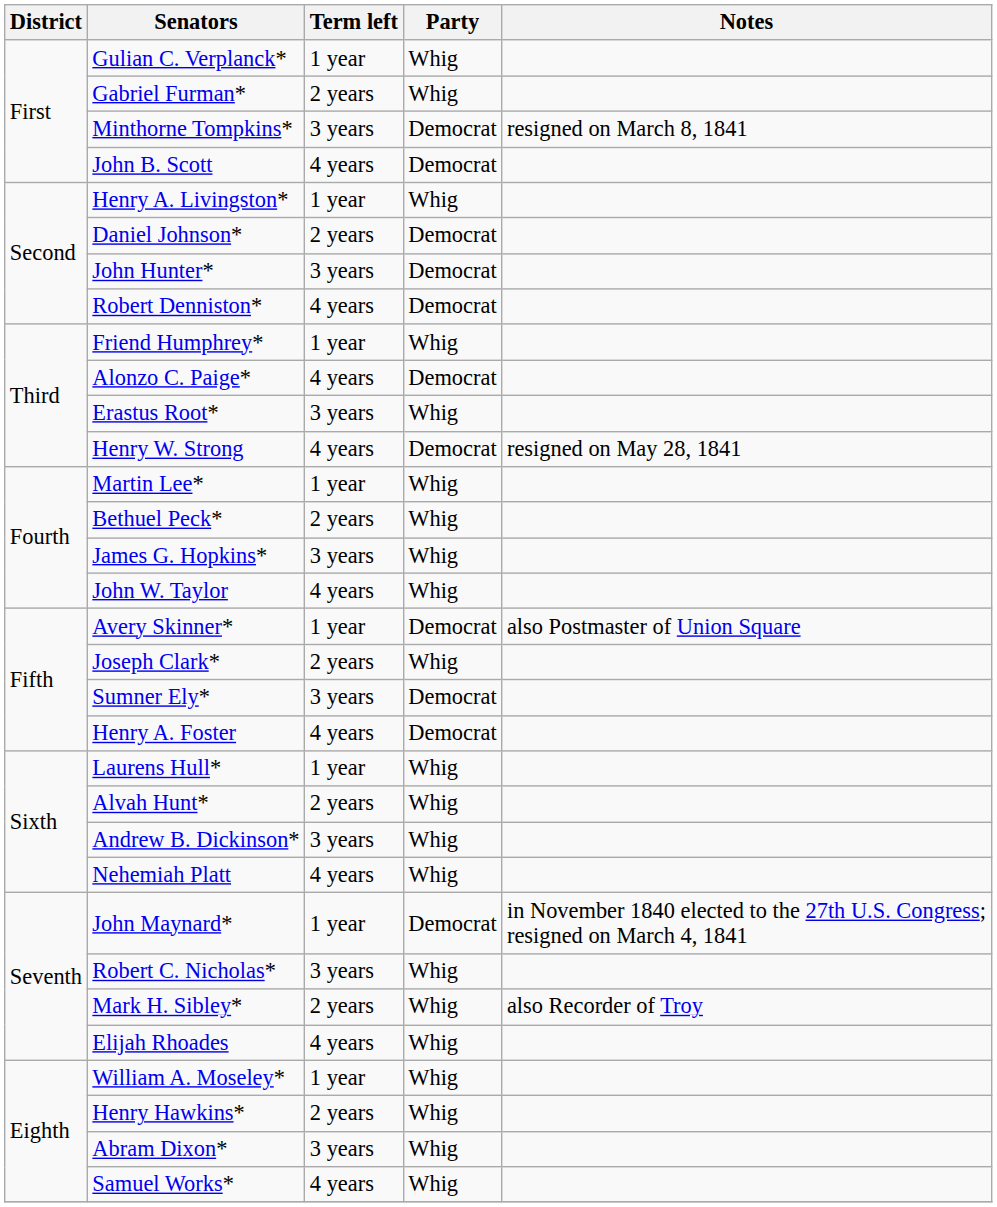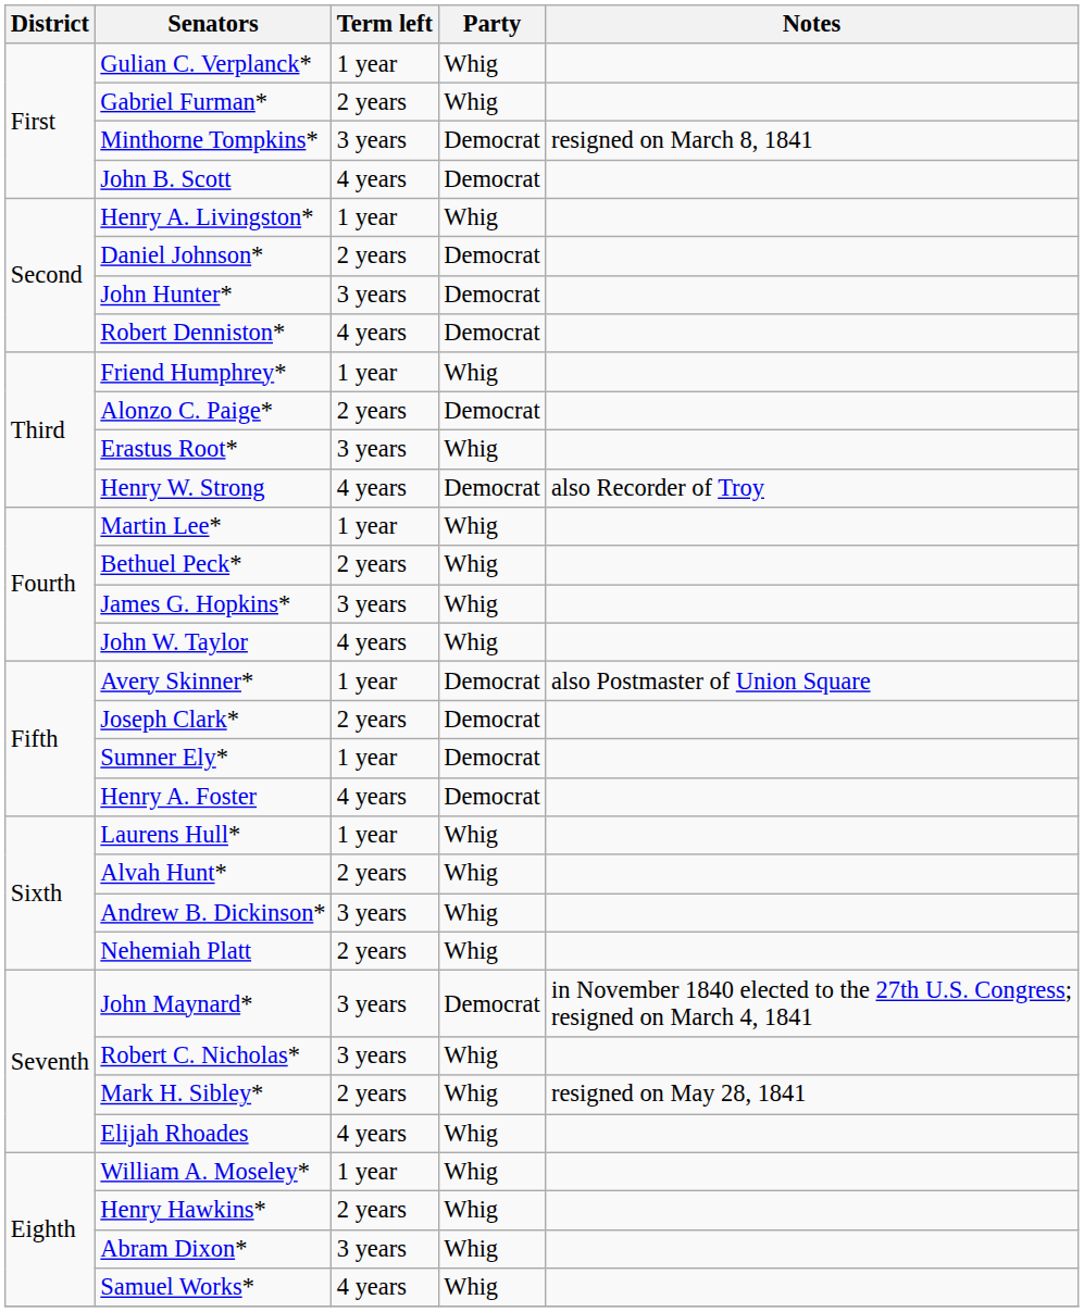Alonzo C. Paige* | Term left: 4 years -> 2 years
Henry W. Strong | Notes: resigned on May 28, 1841 -> also Recorder of Troy
Joseph Clark* | Party: Whig -> Democrat
Sumner Ely* | Term left: 3 years -> 1 year
Nehemiah Platt | Term left: 4 years -> 2 years
John Maynard* | Term left: 1 year -> 3 years
Mark H. Sibley* | Notes: also Recorder of Troy -> resigned on May 28, 1841
